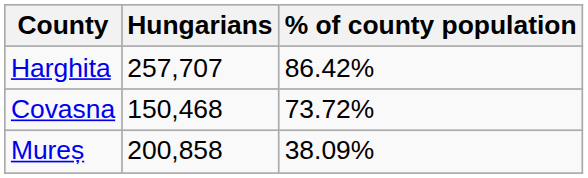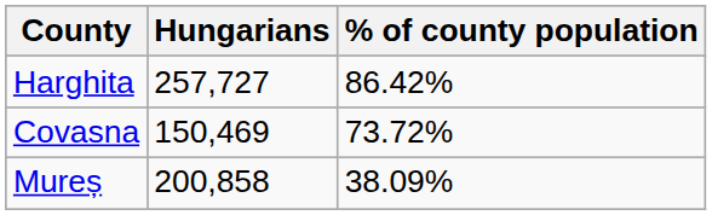Harghita | Hungarians: 257,707 -> 257,727
Covasna | Hungarians: 150,468 -> 150,469
